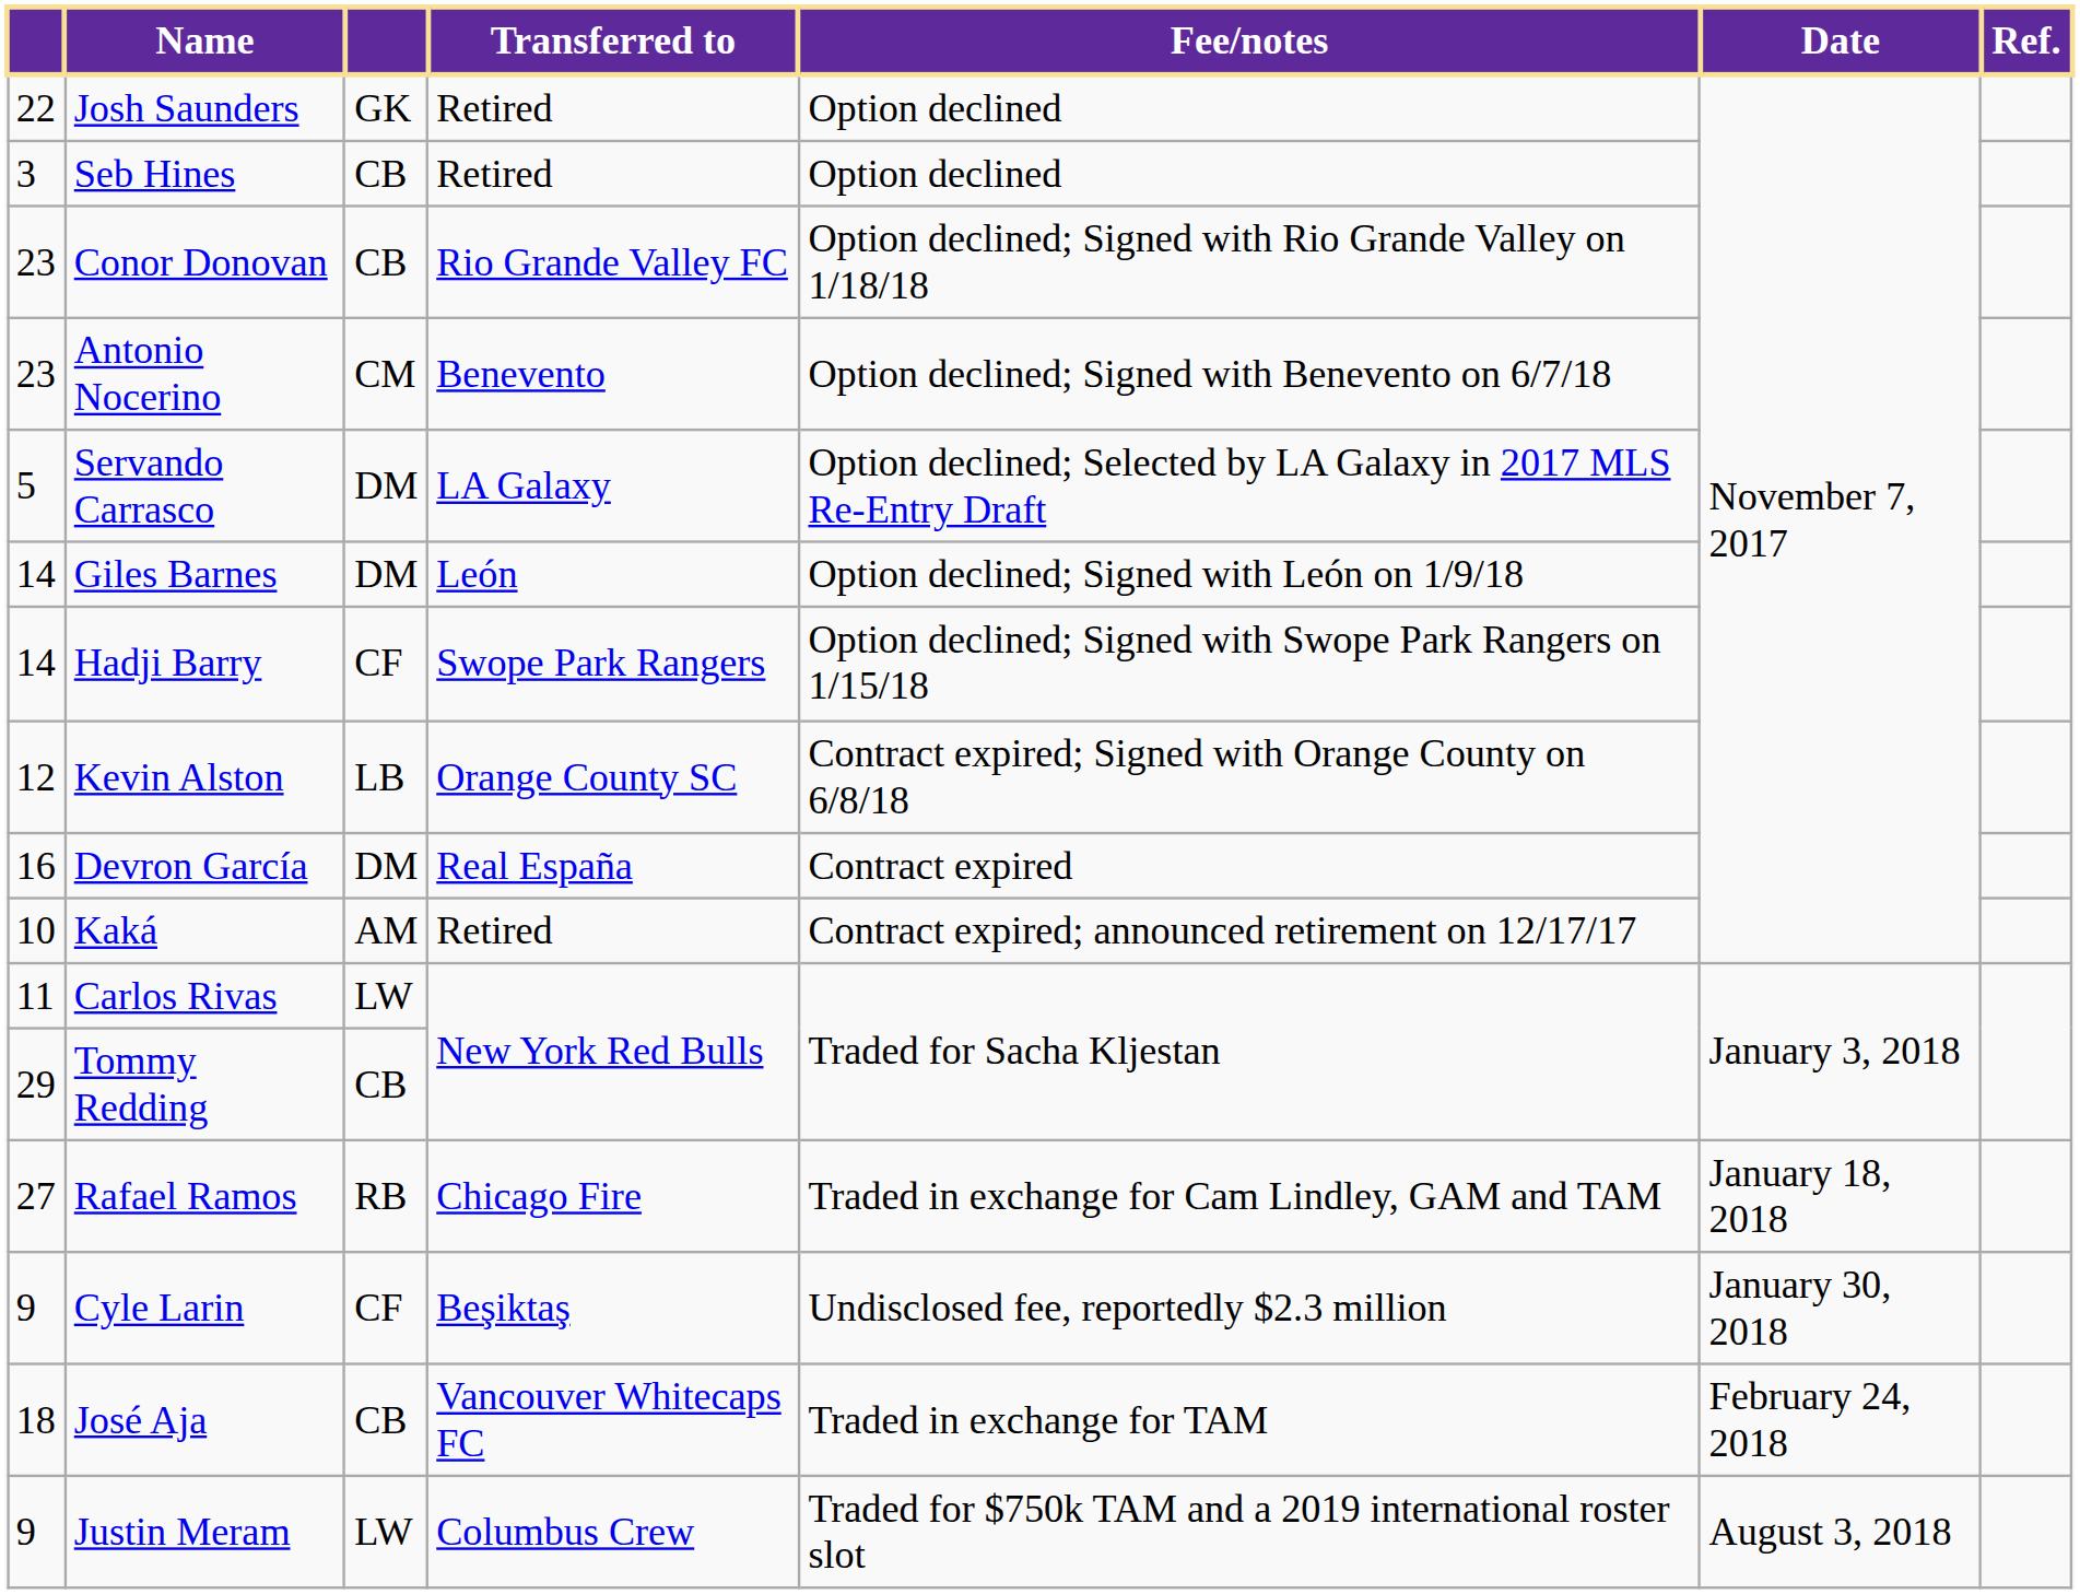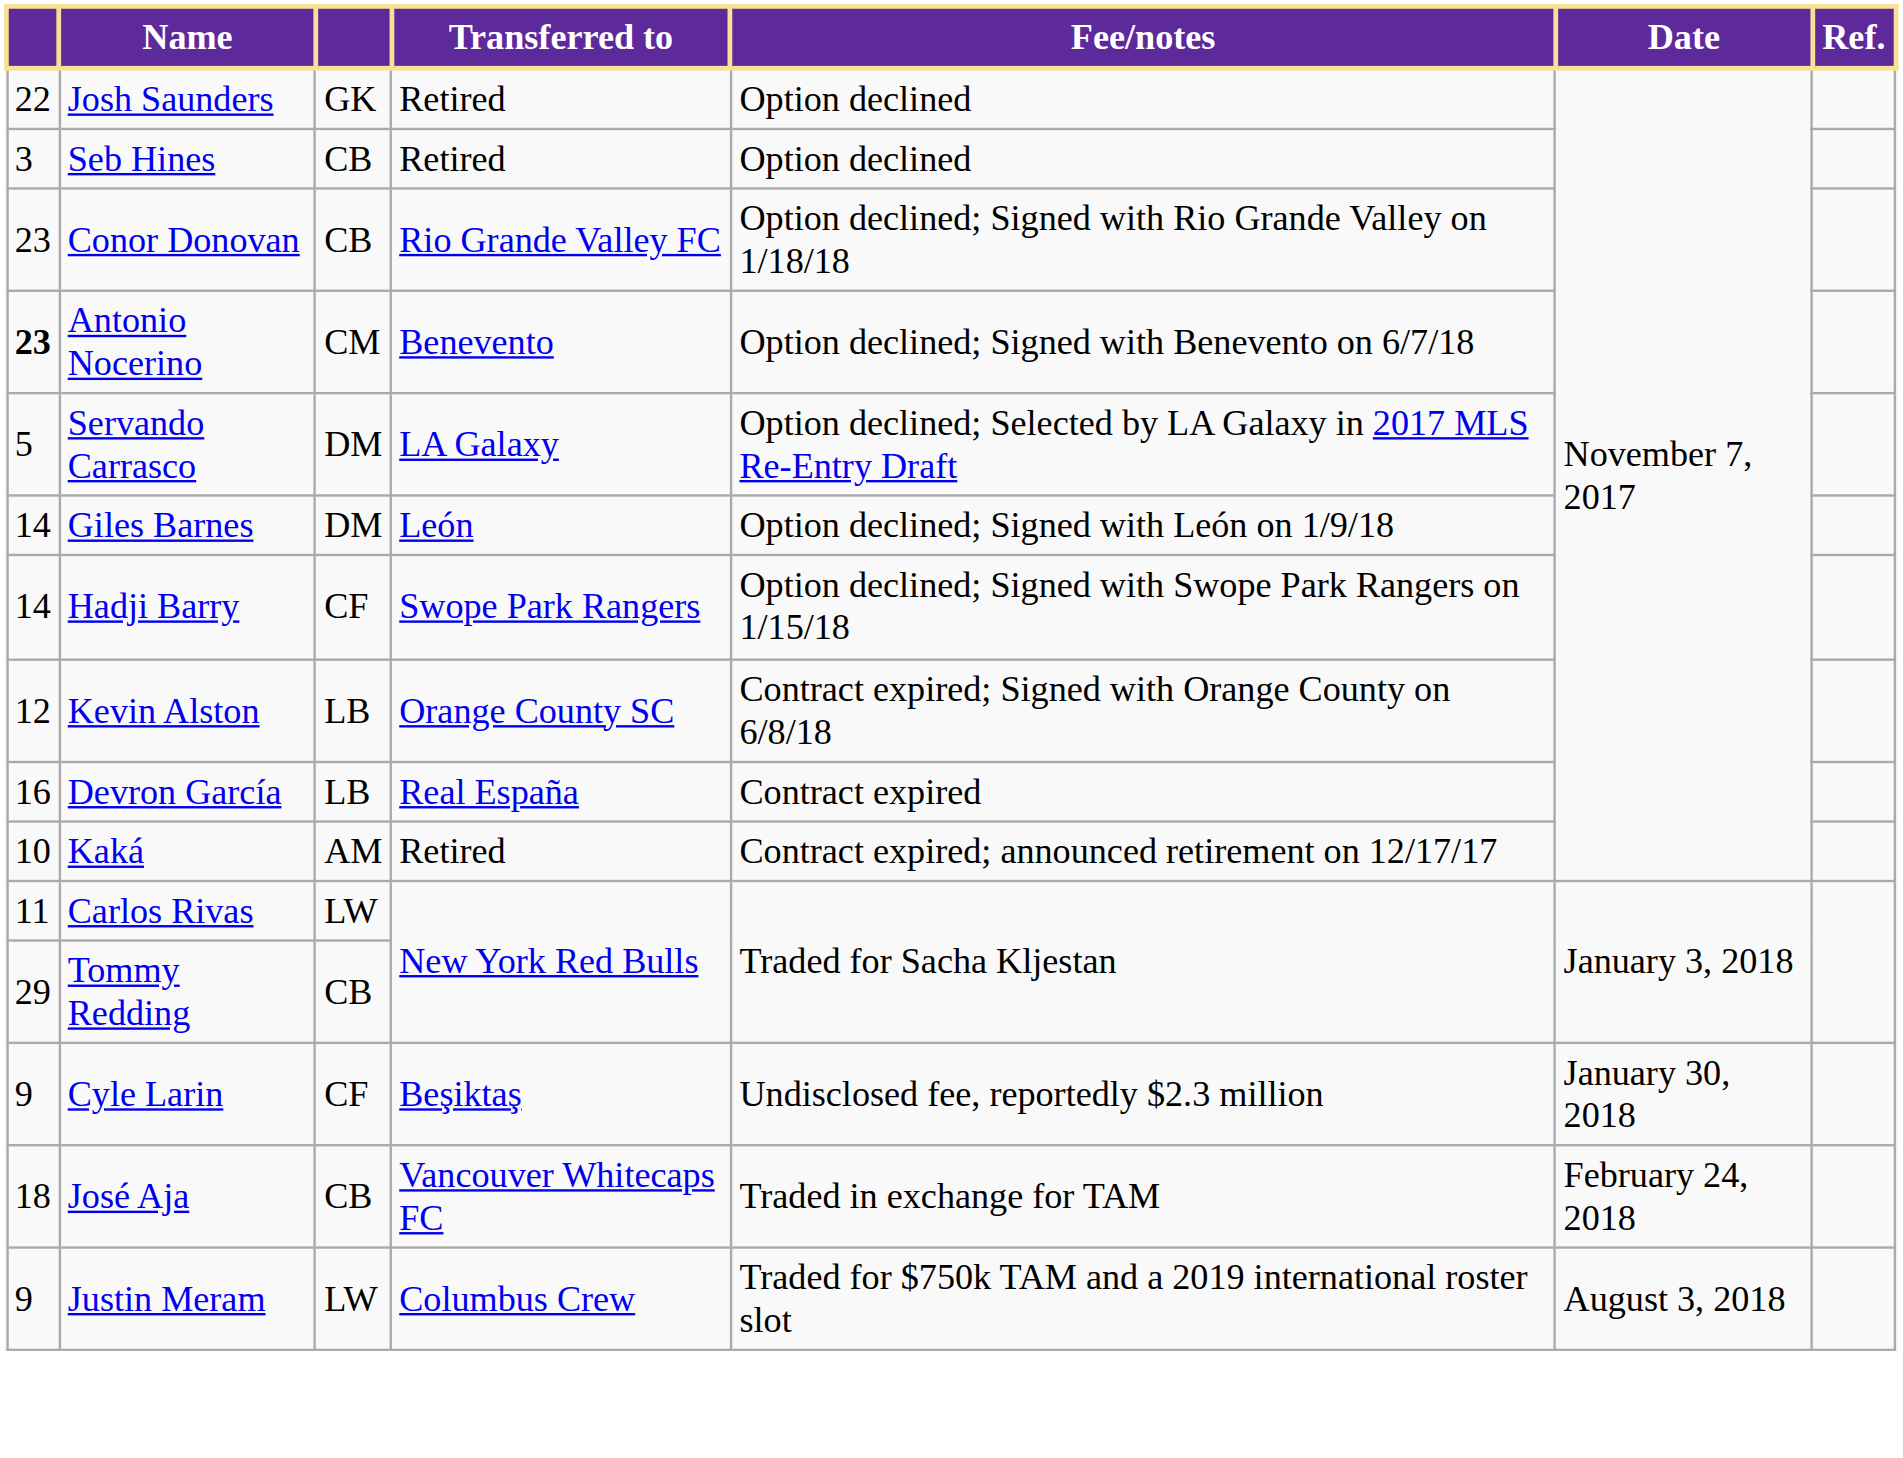Antonio Nocerino | column 1: normal -> bold
Devron García | column 3: DM -> LB
- row: 27 | Rafael Ramos | RB | Chicago Fire | Traded in exchange for Cam Lindley, GAM and TAM | January 18, 2018
